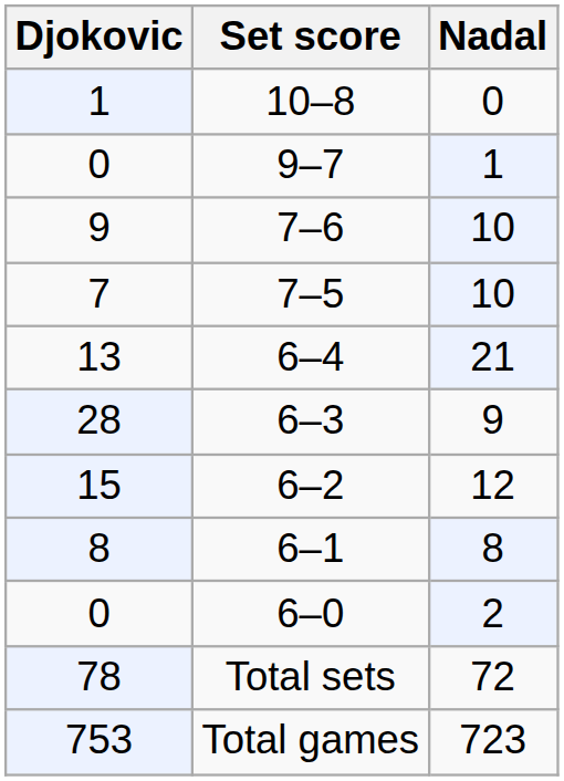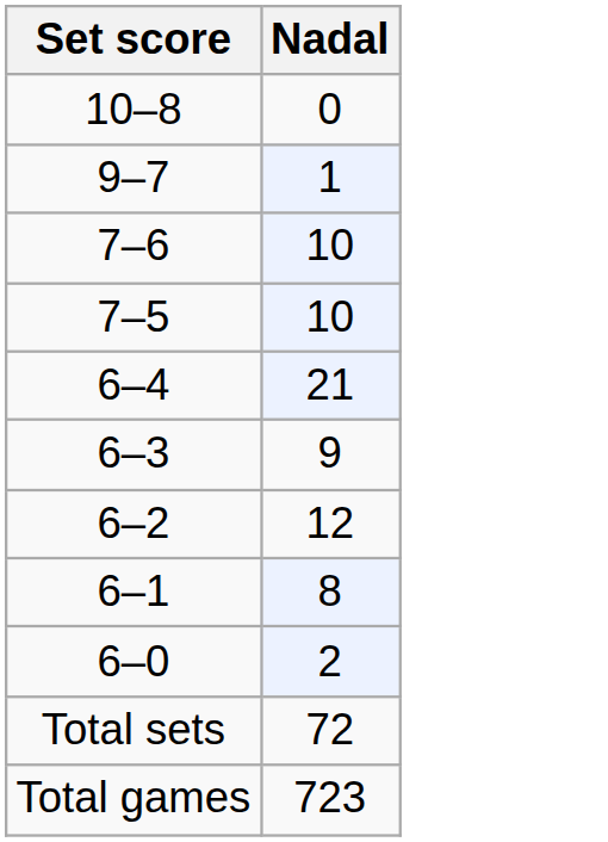- column: Djokovic | 1 | 0 | 9 | 7 | 13 | 28 | 15 | 8 | 0 | 78 | 753
